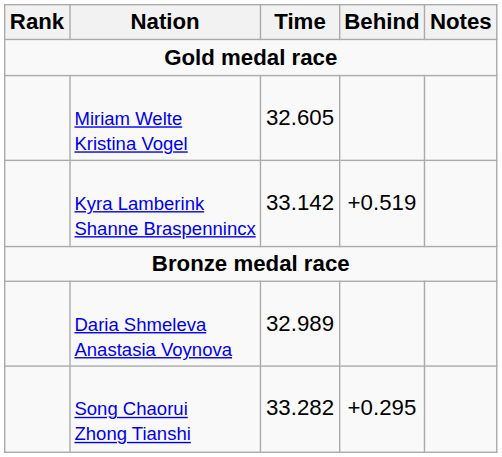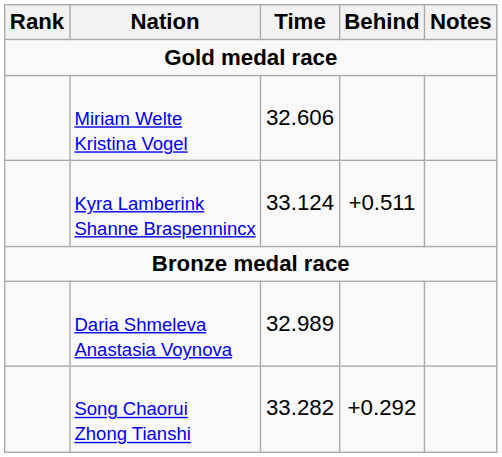Miriam Welte Kristina Vogel | Time: 32.605 -> 32.606
Kyra Lamberink Shanne Braspennincx | Time: 33.142 -> 33.124
Kyra Lamberink Shanne Braspennincx | Behind: +0.519 -> +0.511
Song Chaorui Zhong Tianshi | Behind: +0.295 -> +0.292
